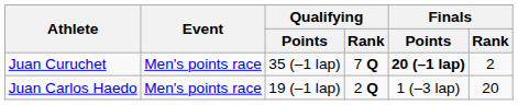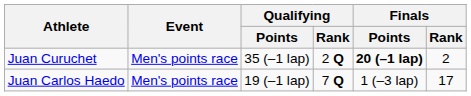Juan Curuchet | Qualifying / Rank: 7 Q -> 2 Q
Juan Carlos Haedo | Qualifying / Rank: 2 Q -> 7 Q
Juan Carlos Haedo | Finals / Rank: 20 -> 17
